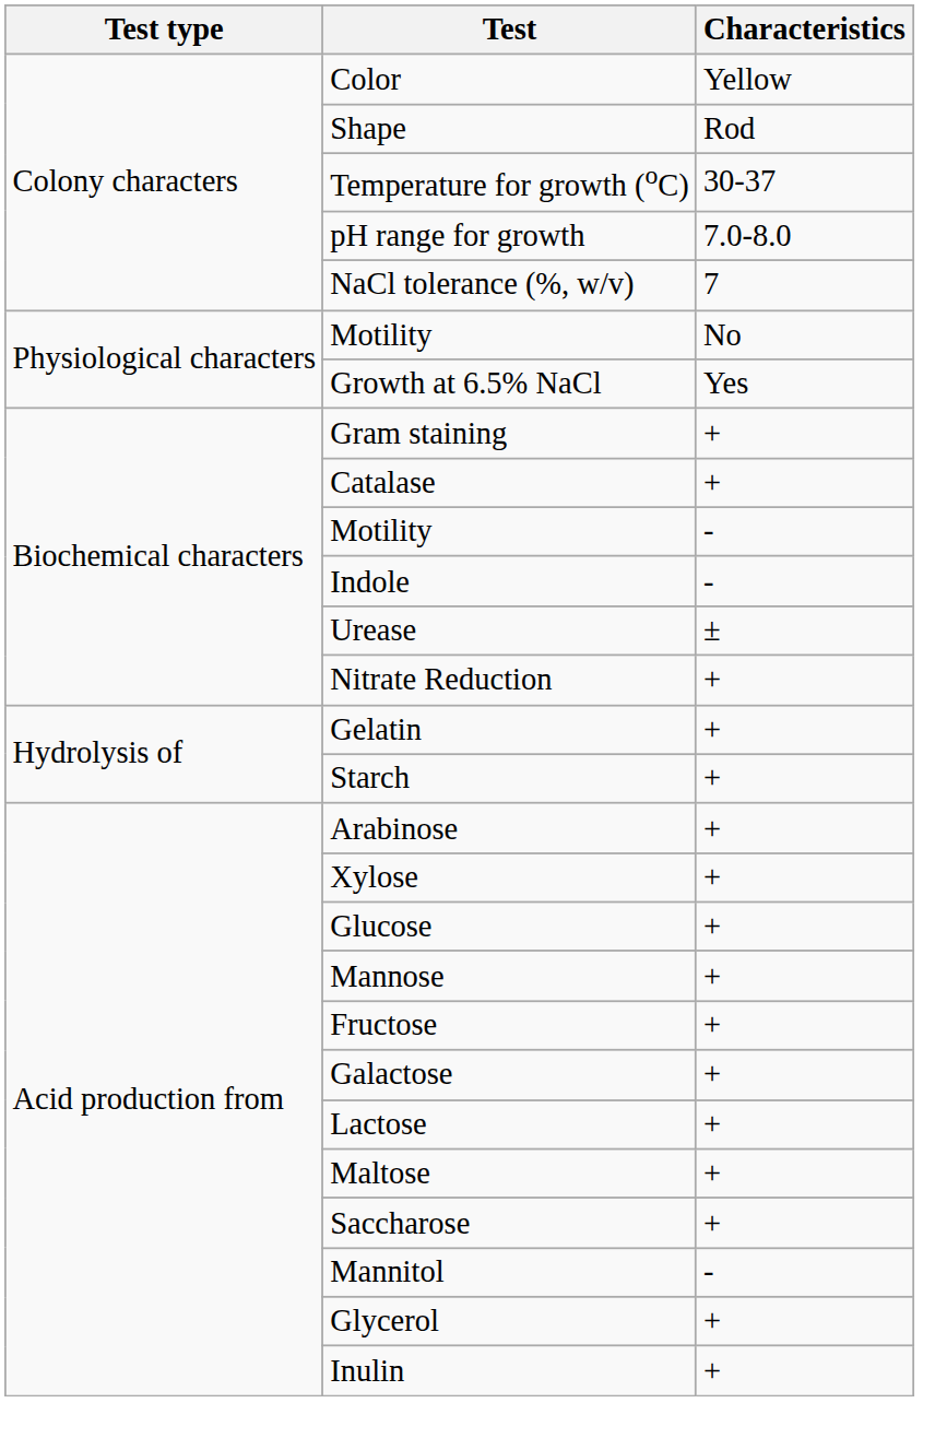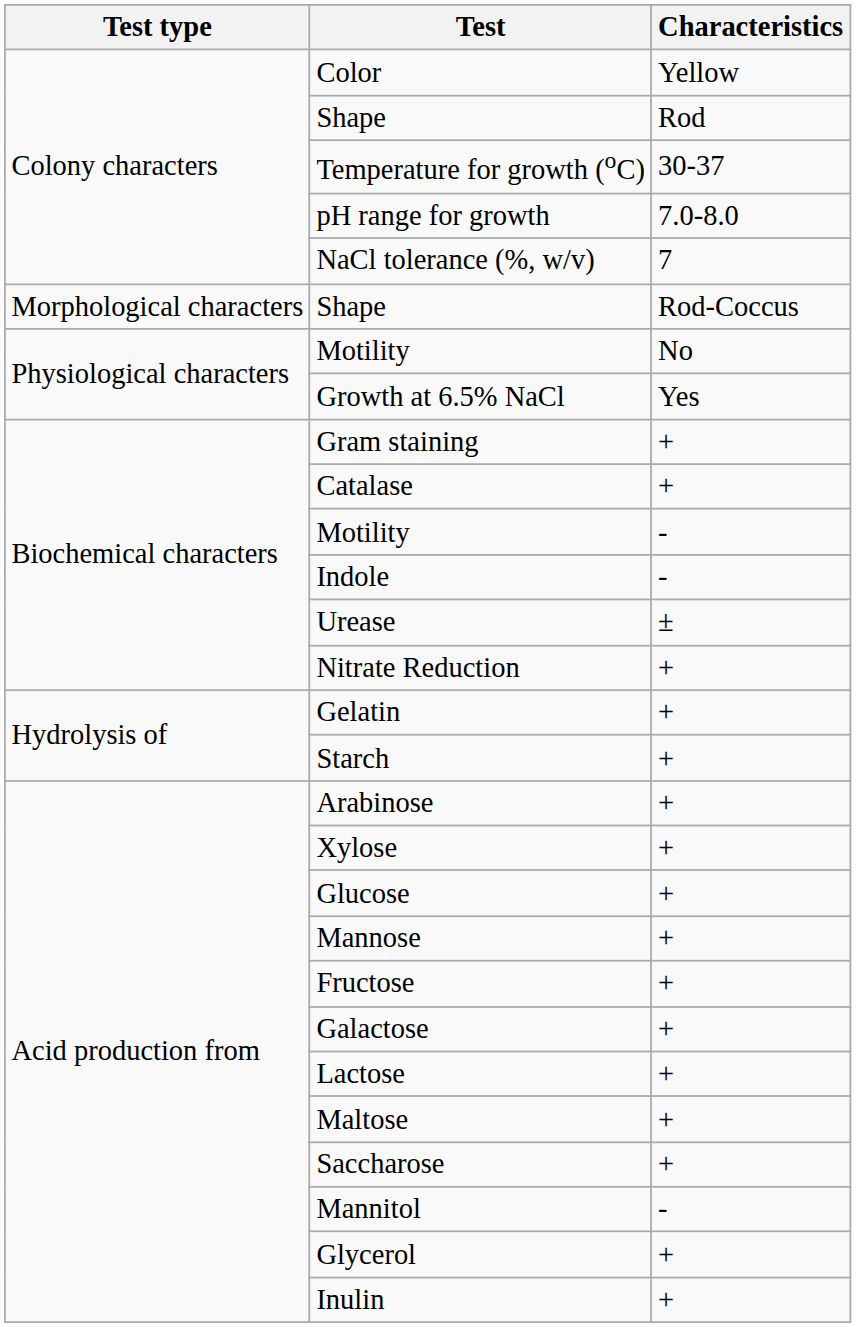+ row: Morphological characters | Shape | Rod-Coccus
